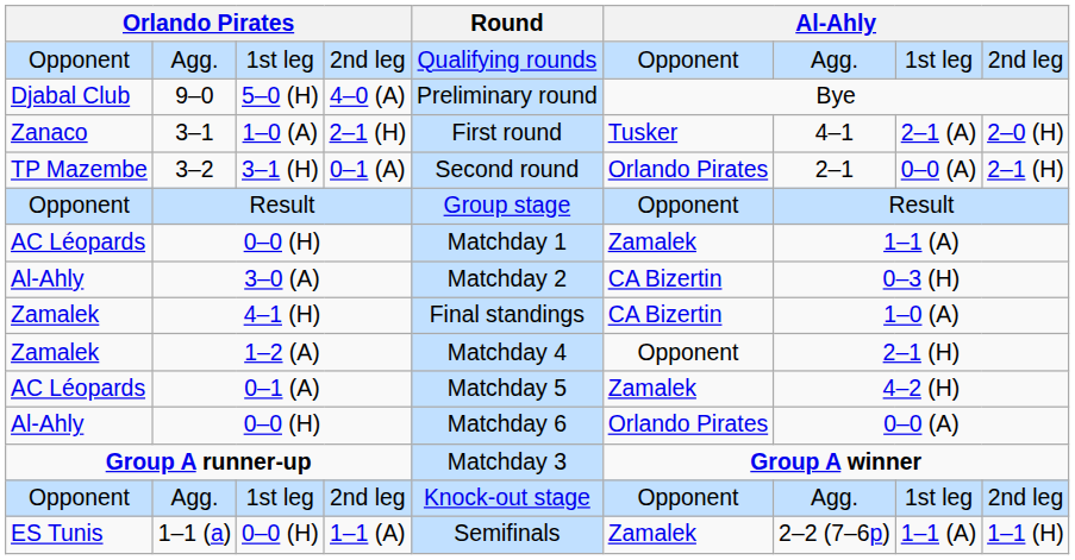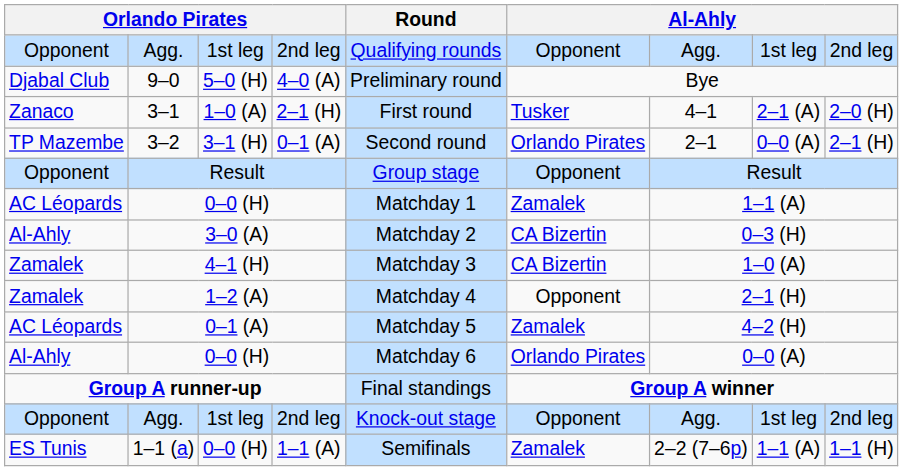4–1 (H) | Round: Final standings -> Matchday 3
Group A runner-up | Round: Matchday 3 -> Final standings
